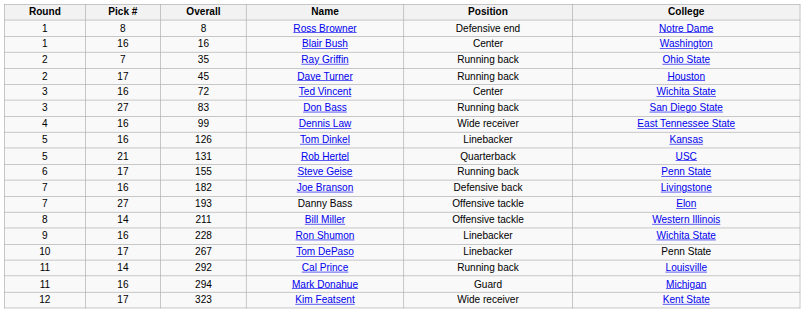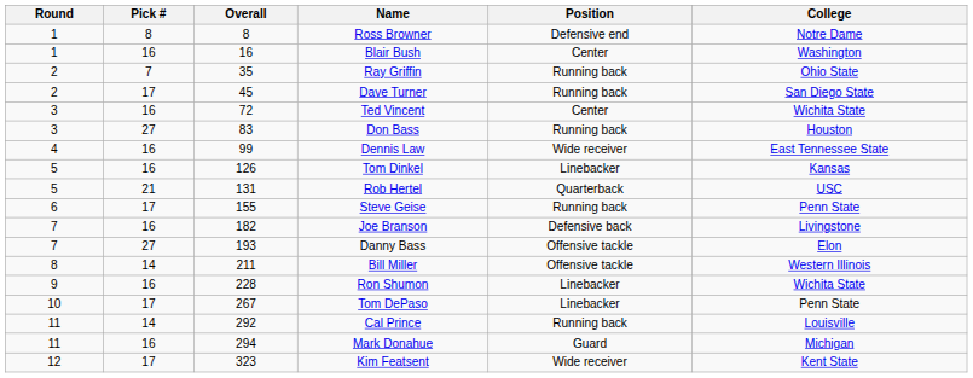Dave Turner | College: Houston -> San Diego State
Don Bass | College: San Diego State -> Houston
